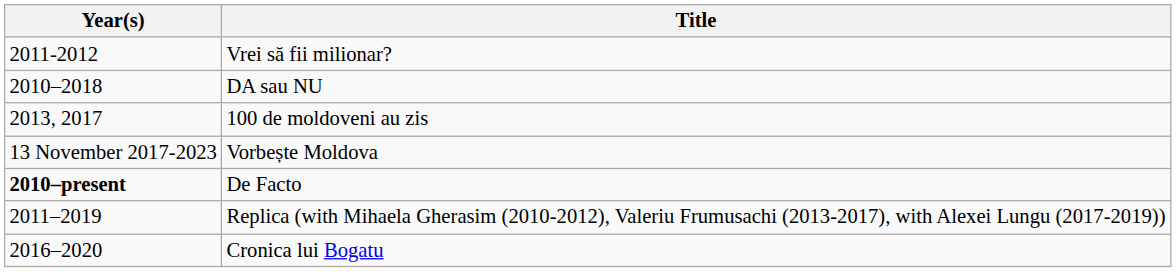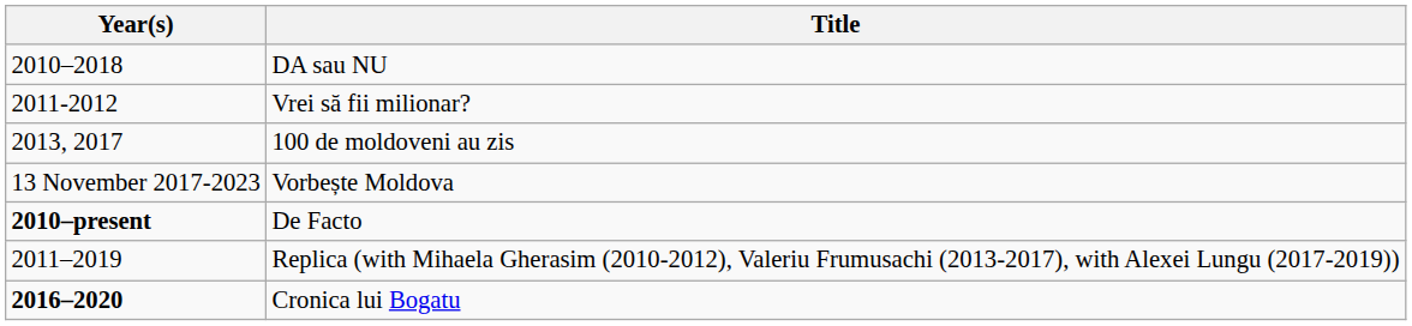rows swapped: Vrei să fii milionar? <-> DA sau NU
Cronica lui Bogatu | Year(s): normal -> bold
